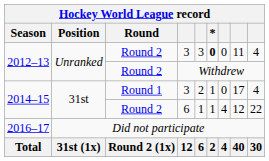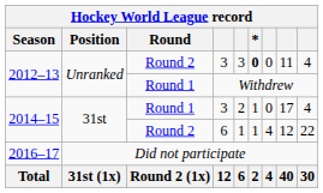Withdrew | Round: Round 2 -> Round 1
